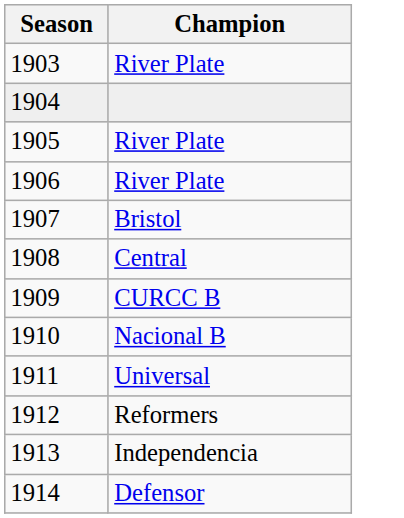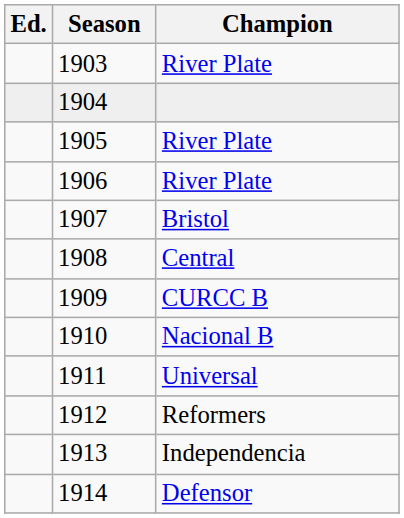+ column: Ed.
